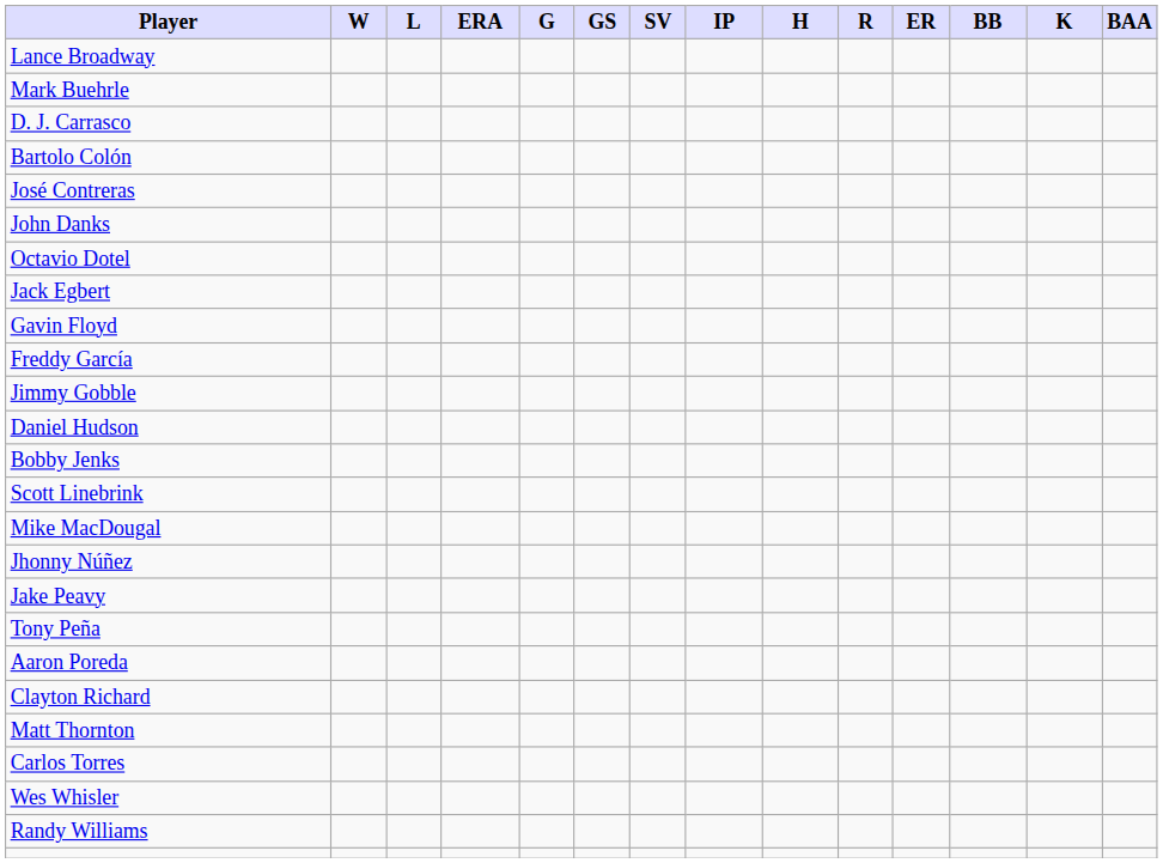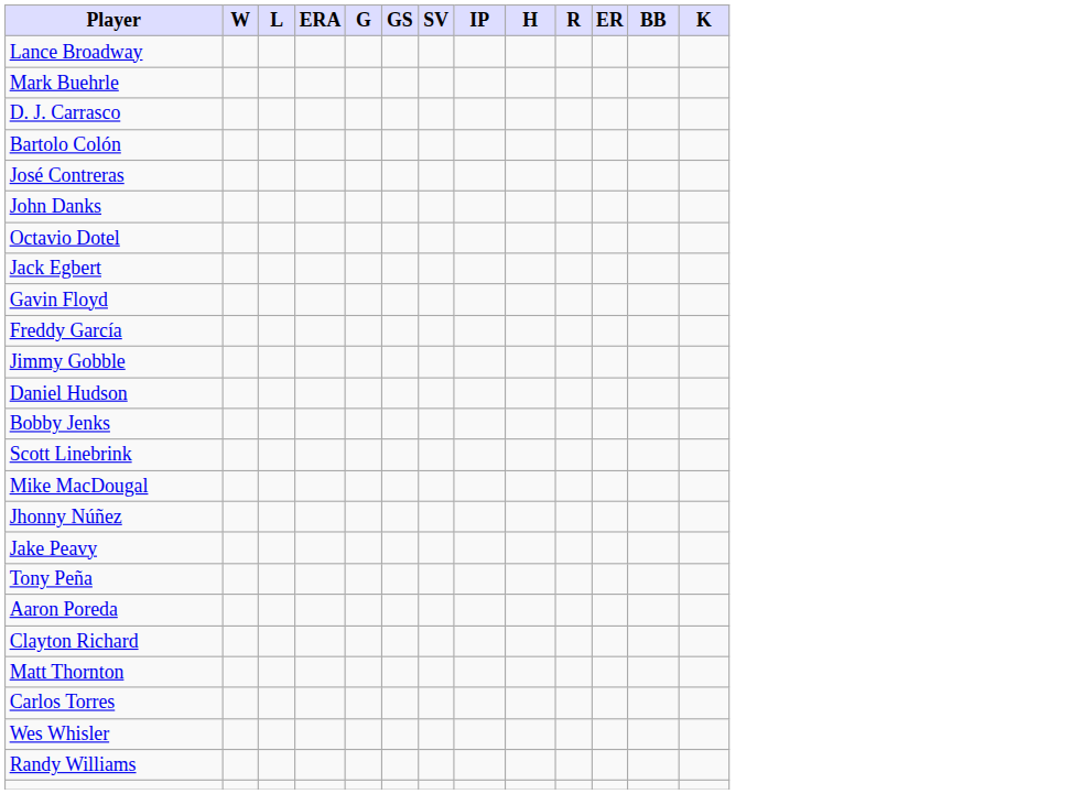- column: BAA
